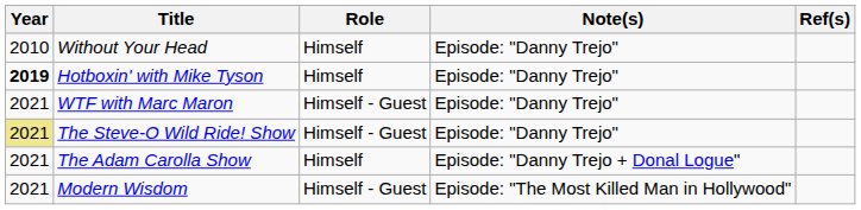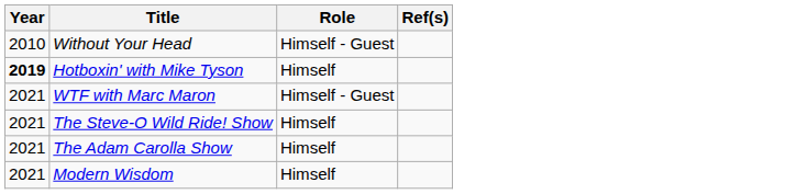- column: Note(s) | Episode: "Danny Trejo" | Episode: "Danny Trejo" | Episode: "Danny Trejo" | Episode: "Danny Trejo" | Episode: "Danny Trejo + Donal Logue" | Episode: "The Most Killed Man in Hollywood"
Without Your Head | Role: Himself -> Himself - Guest
The Steve-O Wild Ride! Show | Year: khaki background -> no background
The Steve-O Wild Ride! Show | Role: Himself - Guest -> Himself
Modern Wisdom | Role: Himself - Guest -> Himself
